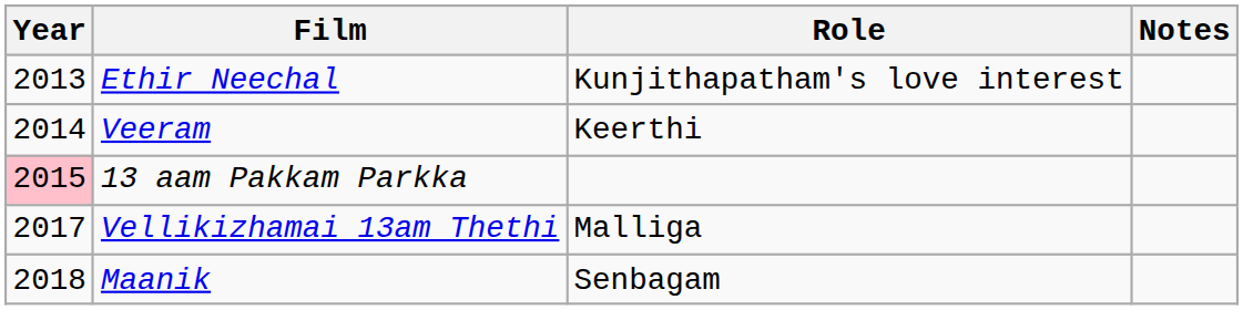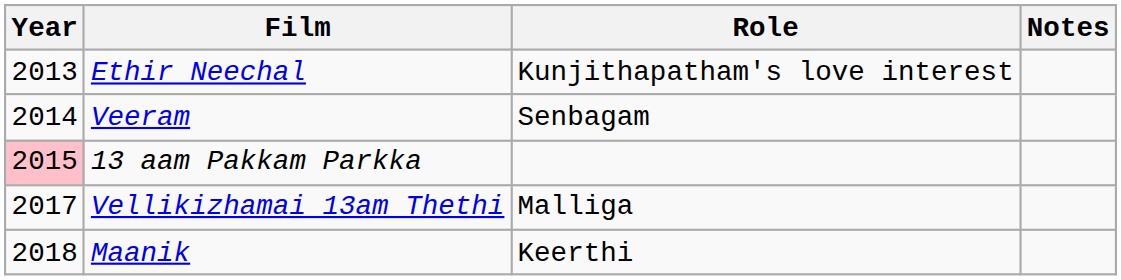Veeram | Role: Keerthi -> Senbagam
Maanik | Role: Senbagam -> Keerthi
